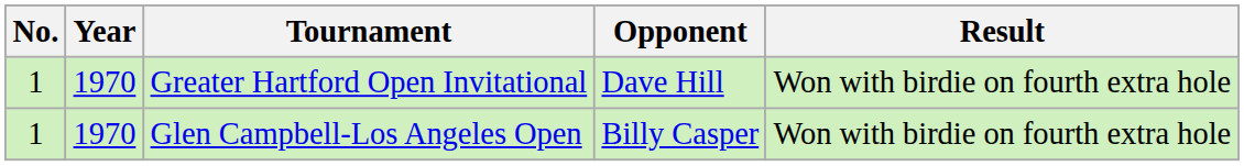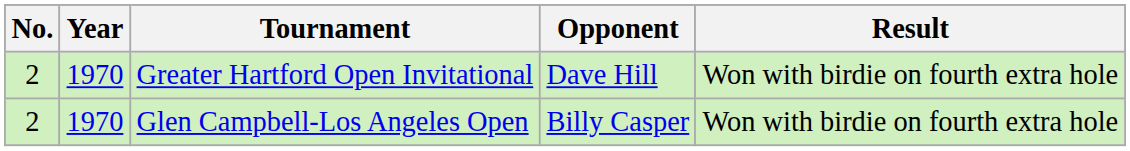Greater Hartford Open Invitational | No.: 1 -> 2
Glen Campbell-Los Angeles Open | No.: 1 -> 2
